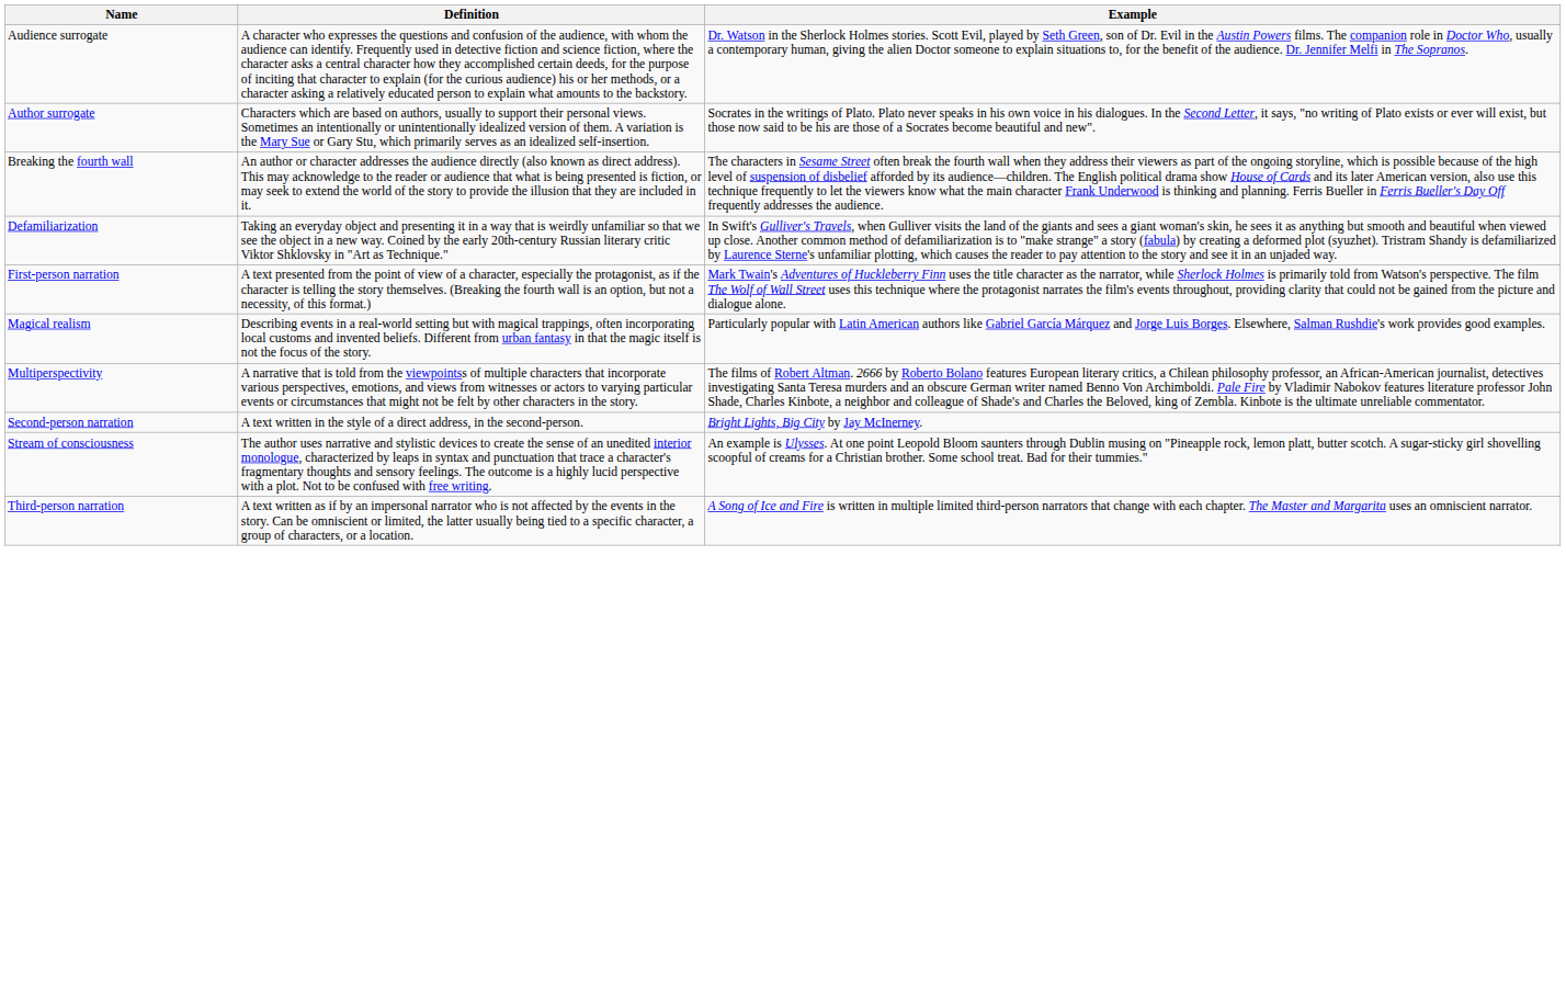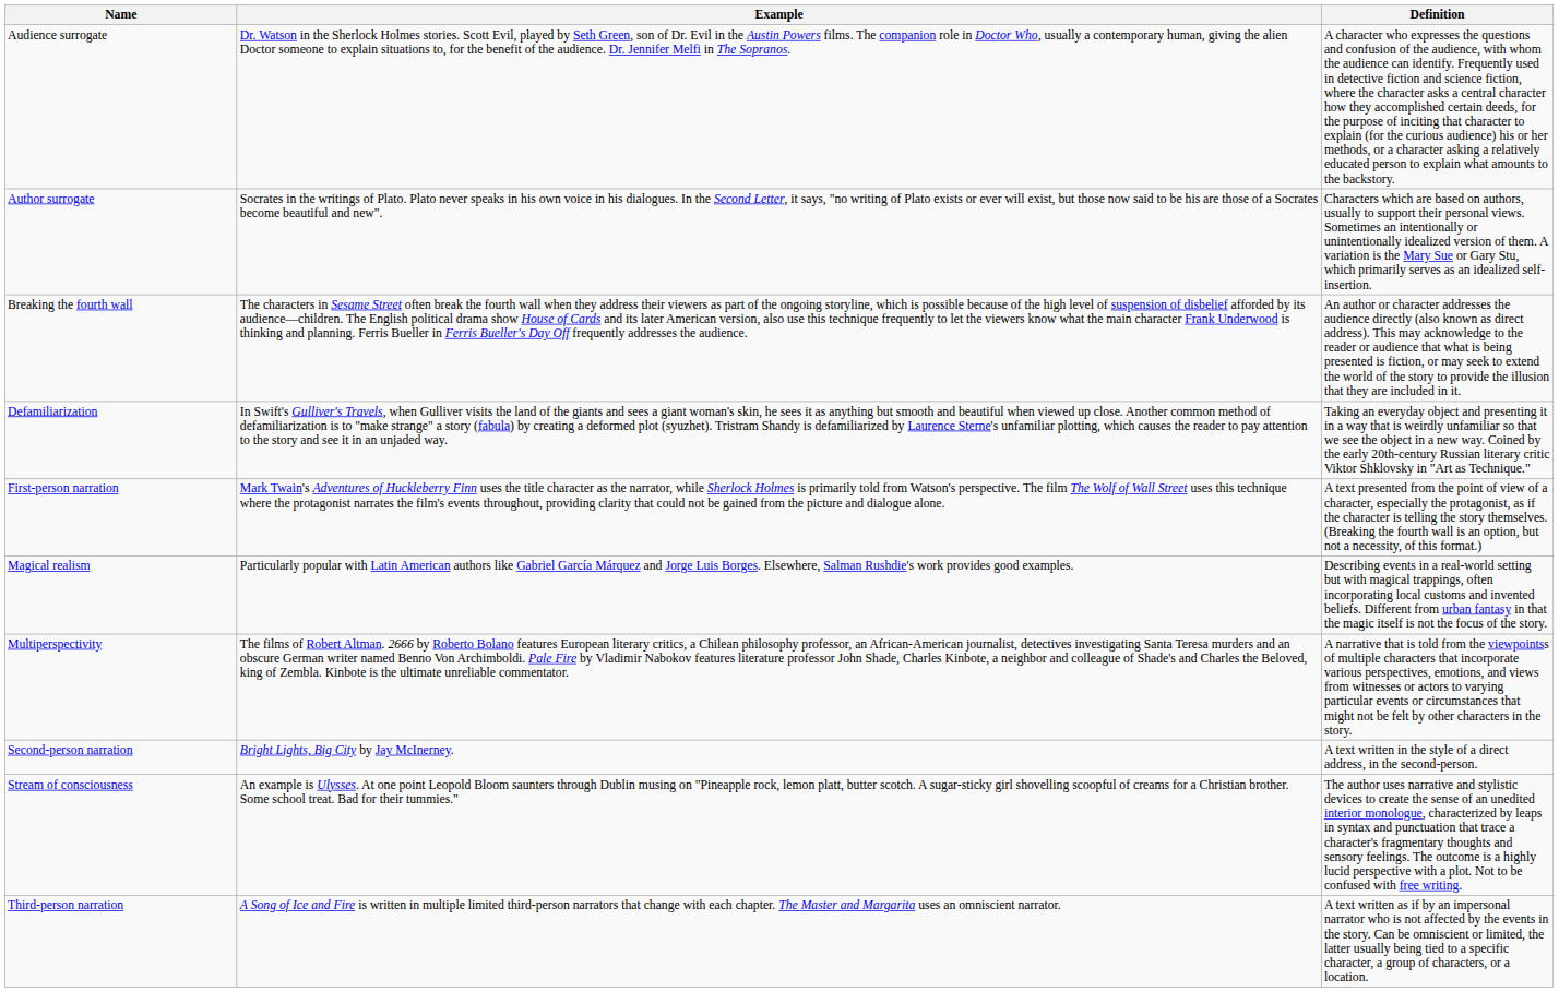columns swapped: Definition <-> Example
